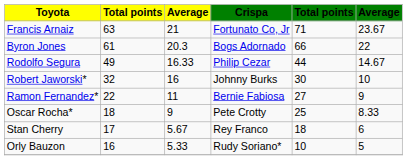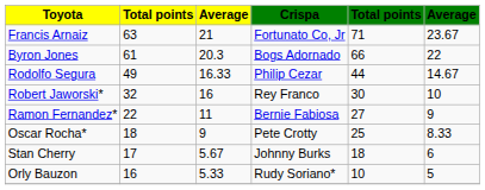Robert Jaworski* | column 4: Johnny Burks -> Rey Franco
Stan Cherry | column 4: Rey Franco -> Johnny Burks
